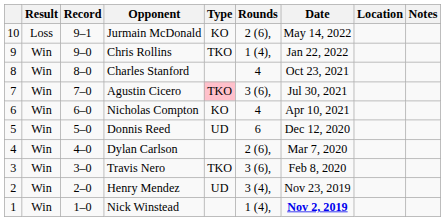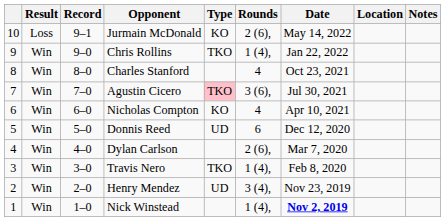Travis Nero | Rounds: 3 (6), -> 1 (4),
